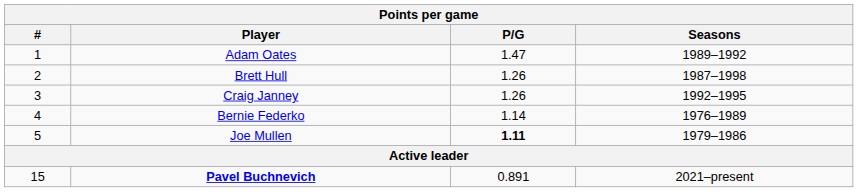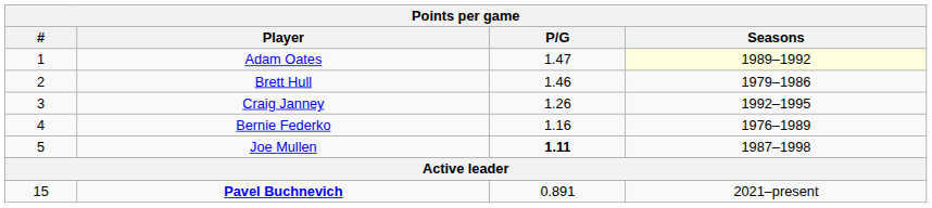Adam Oates | Seasons: no background -> lightyellow background
Brett Hull | P/G: 1.26 -> 1.46
Brett Hull | Seasons: 1987–1998 -> 1979–1986
Bernie Federko | P/G: 1.14 -> 1.16
Joe Mullen | Seasons: 1979–1986 -> 1987–1998
